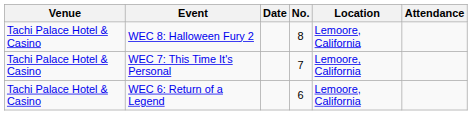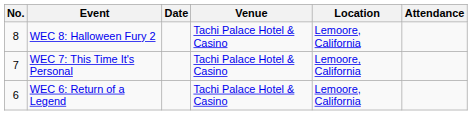columns swapped: No. <-> Venue
